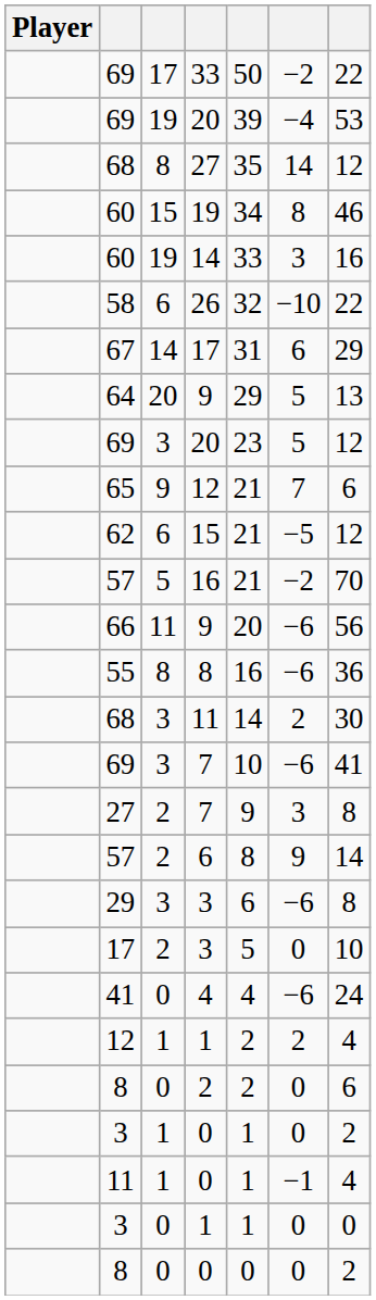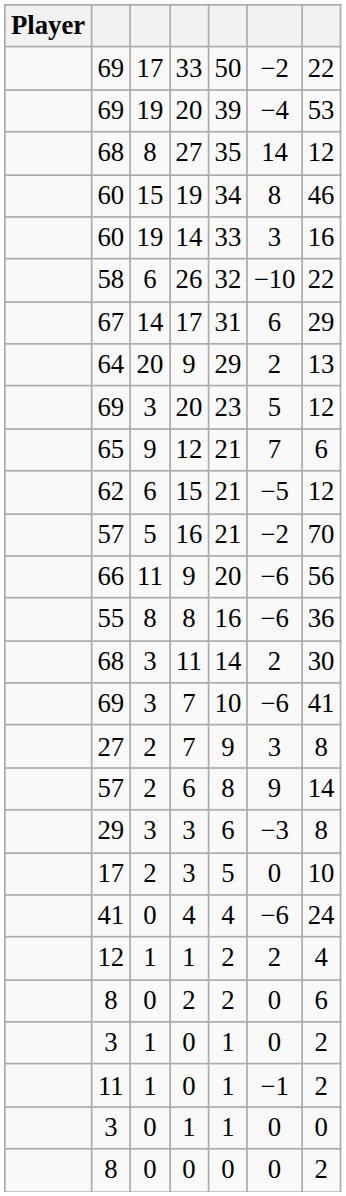64 / 9 | column 6: 5 -> 2
29 / 3 | column 6: −6 -> −3
11 / 0 | column 7: 4 -> 2
